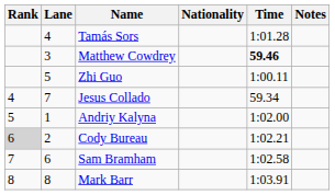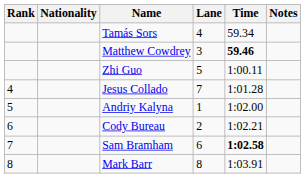columns swapped: Lane <-> Nationality
Tamás Sors | Time: 1:01.28 -> 59.34
Jesus Collado | Time: 59.34 -> 1:01.28
Cody Bureau | Rank: lightgrey background -> no background
Sam Bramham | Time: normal -> bold
